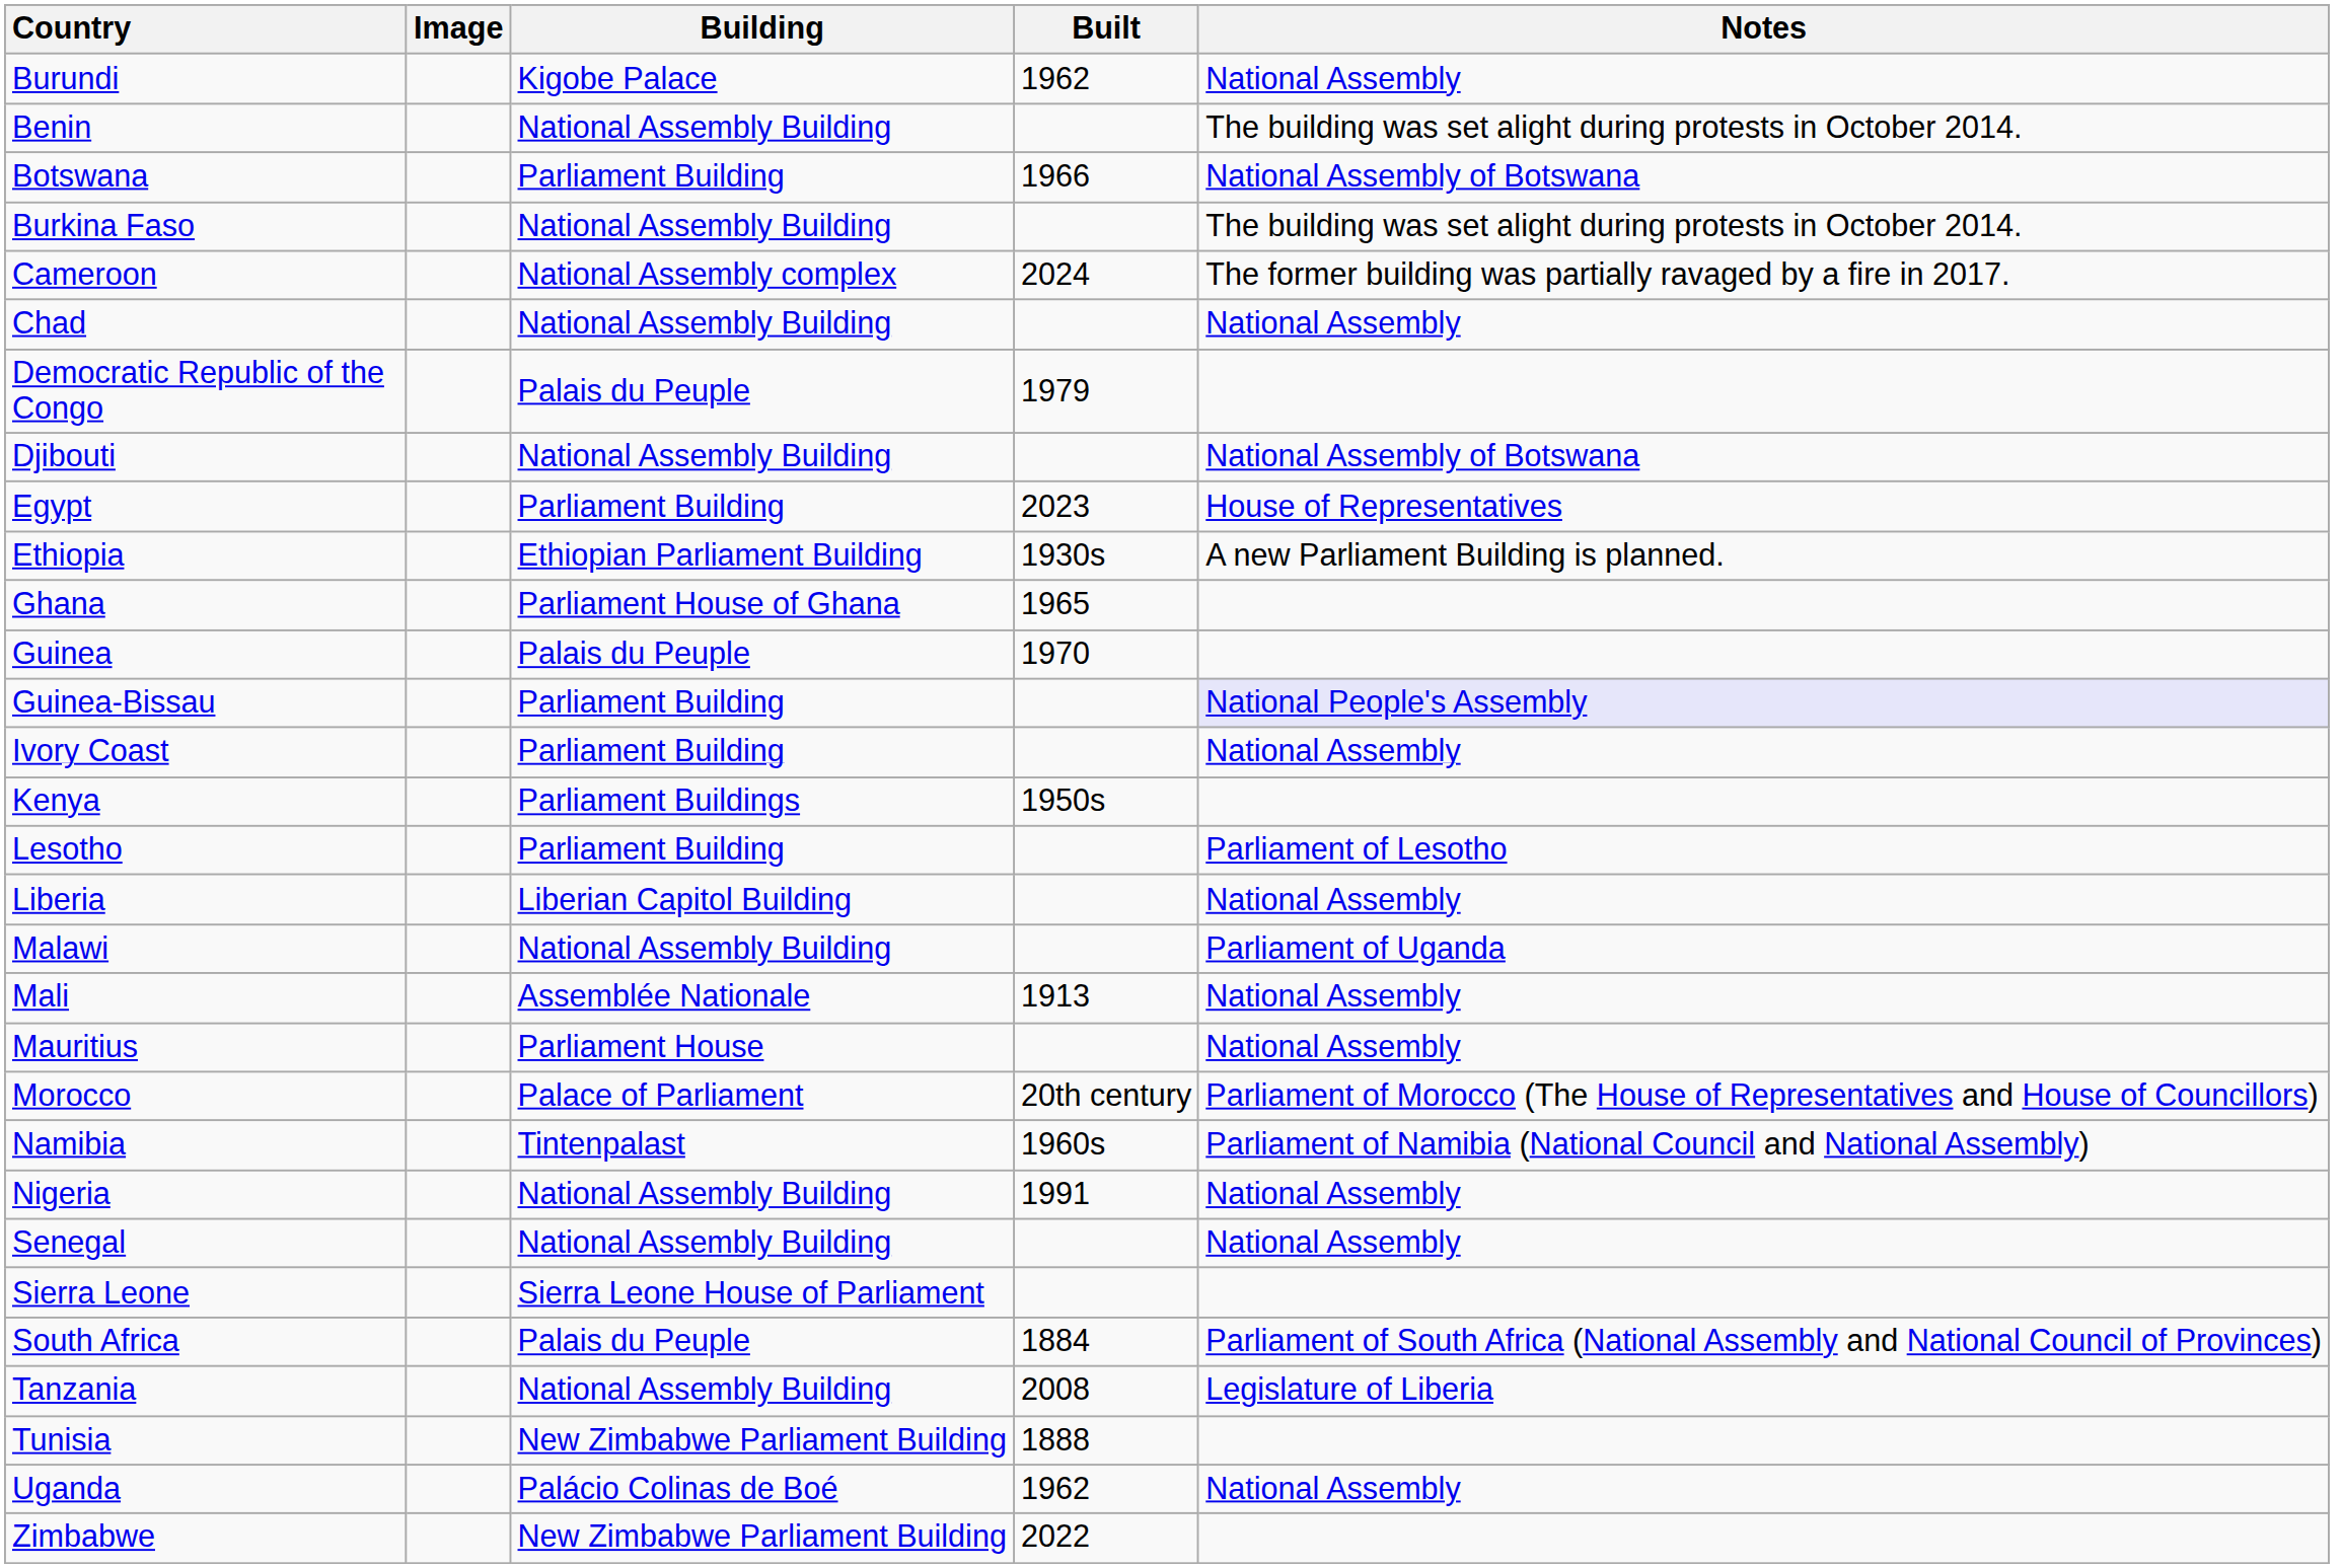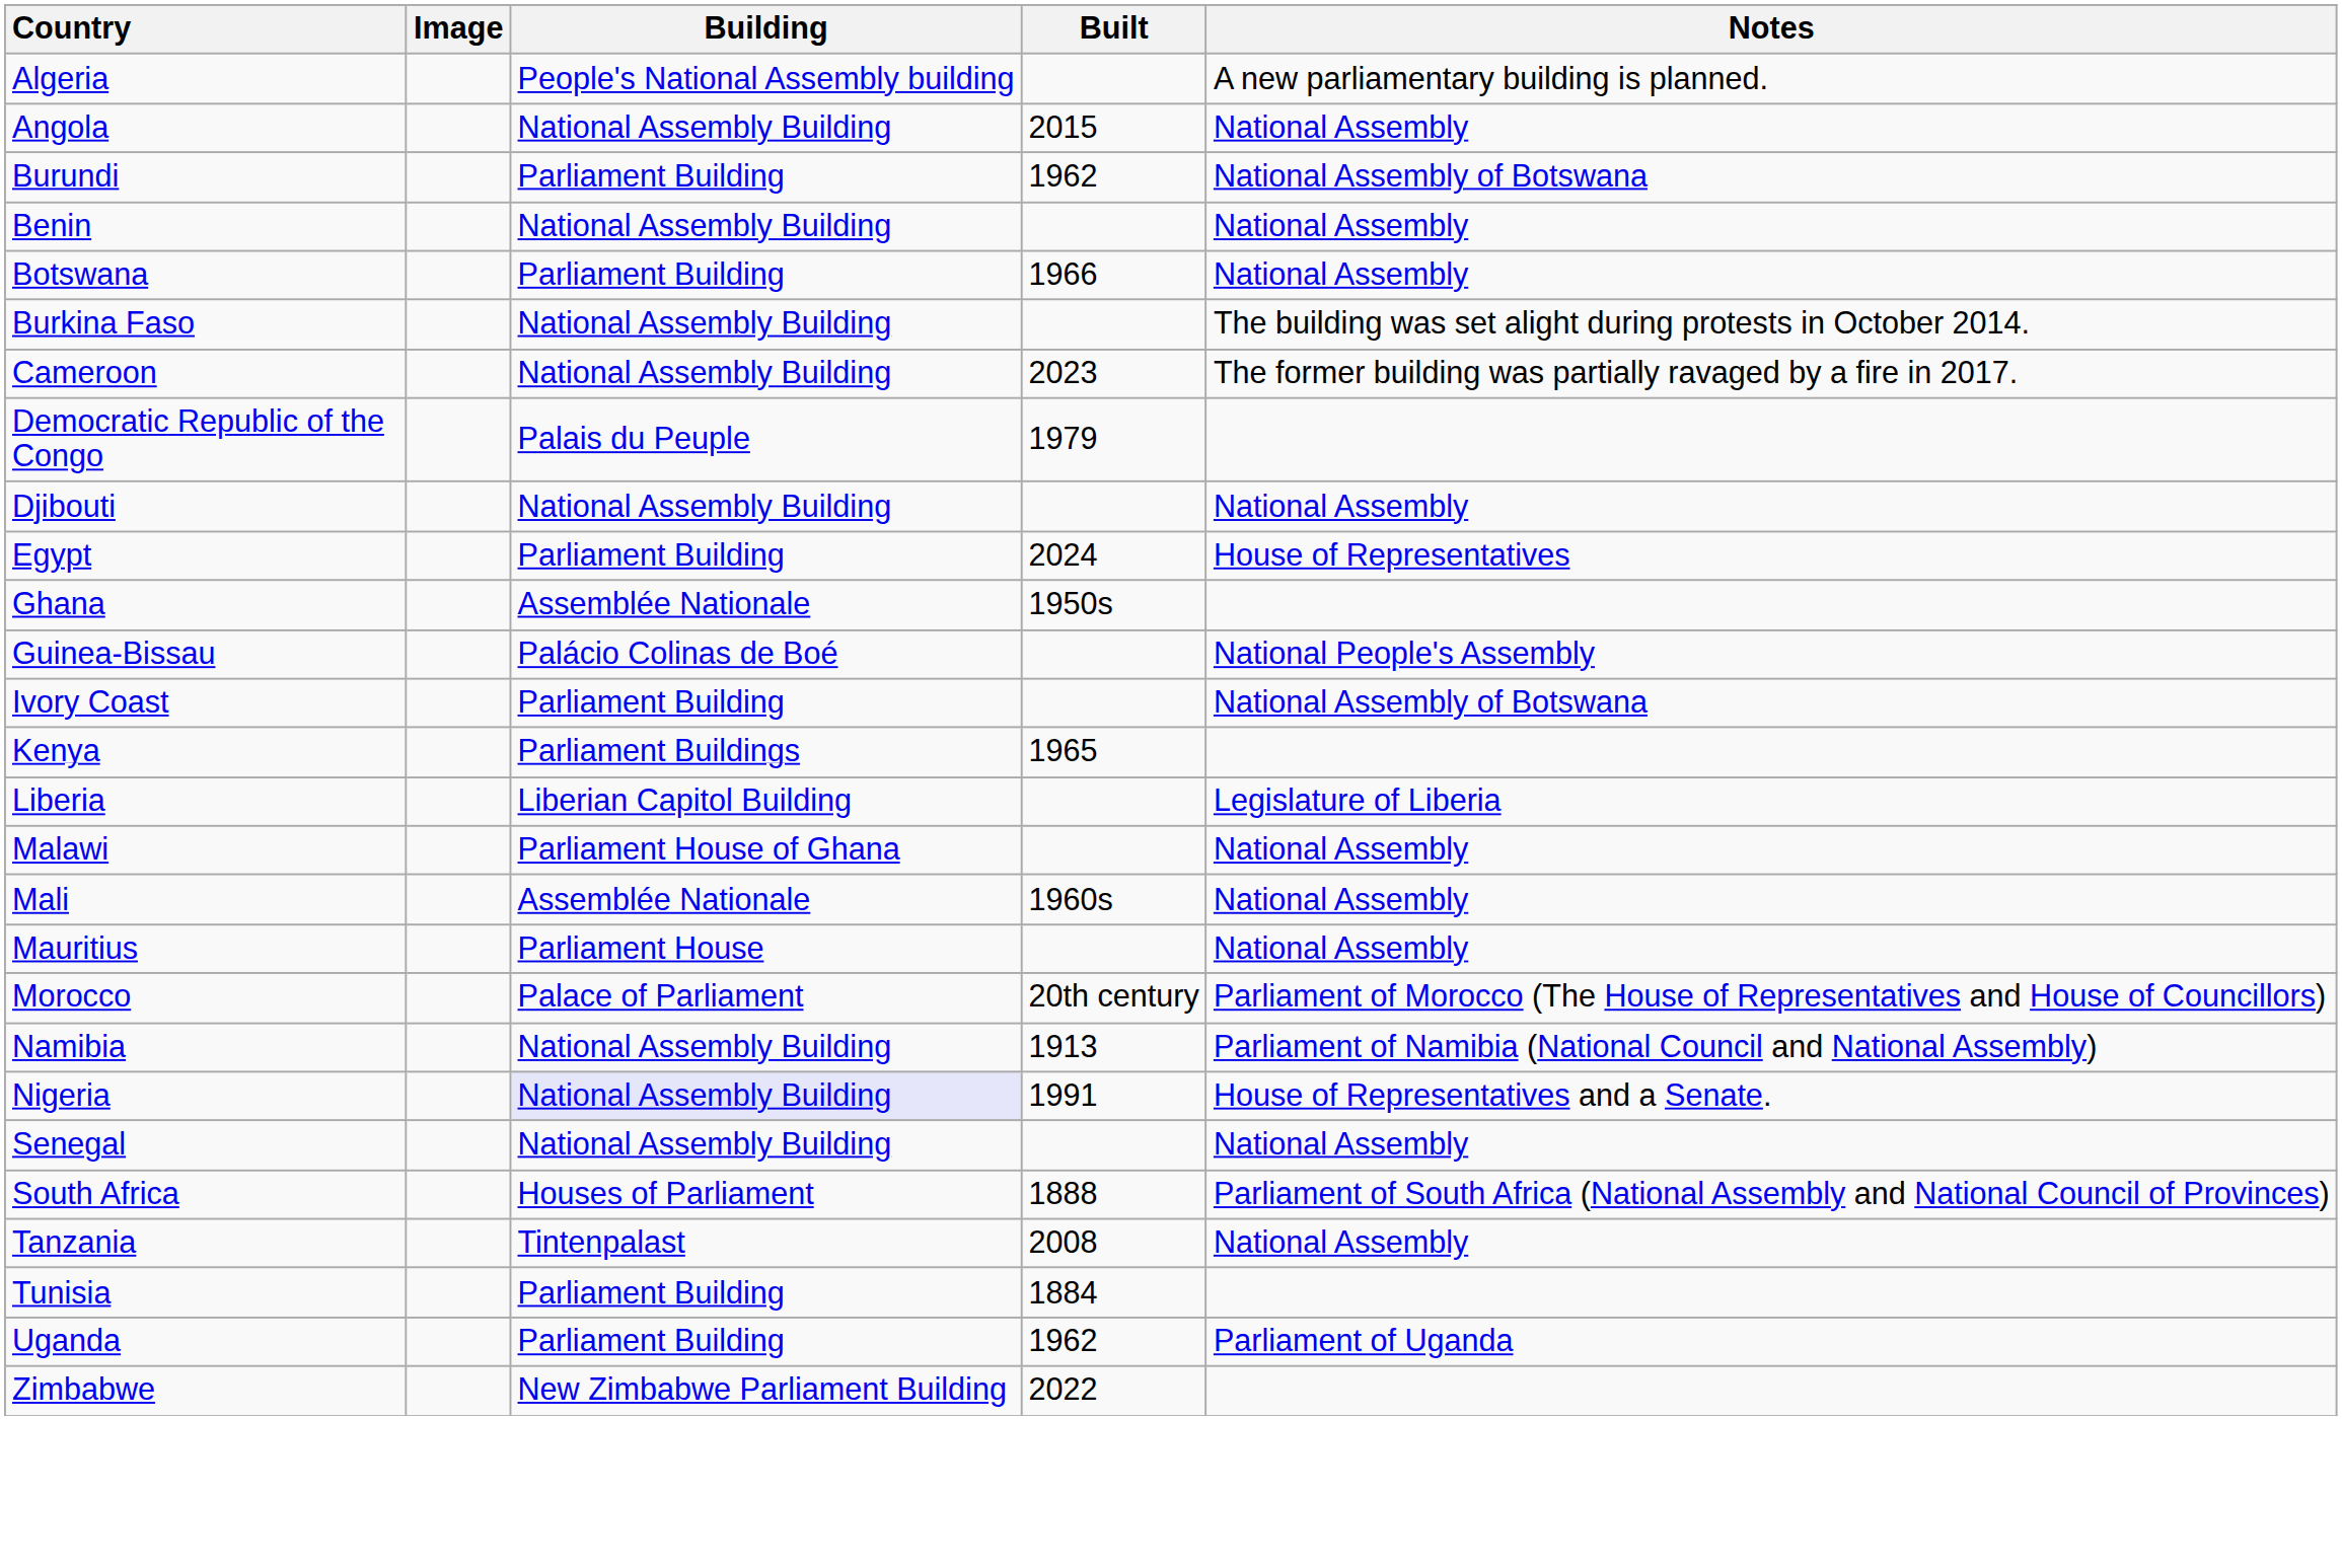+ row: Algeria | People's National Assembly building | A new parliamentary building is planned.
+ row: Angola | National Assembly Building | 2015 | National Assembly
Burundi | Building: Kigobe Palace -> Parliament Building
Burundi | Notes: National Assembly -> National Assembly of Botswana
Benin | Notes: The building was set alight during protests in October 2014. -> National Assembly
Botswana | Notes: National Assembly of Botswana -> National Assembly
Cameroon | Building: National Assembly complex -> National Assembly Building
Cameroon | Built: 2024 -> 2023
- row: Chad | National Assembly Building | National Assembly
Djibouti | Notes: National Assembly of Botswana -> National Assembly
Egypt | Built: 2023 -> 2024
- row: Ethiopia | Ethiopian Parliament Building | 1930s | A new Parliament Building is planned.
Ghana | Building: Parliament House of Ghana -> Assemblée Nationale
Ghana | Built: 1965 -> 1950s
- row: Guinea | Palais du Peuple | 1970
Guinea-Bissau | Building: Parliament Building -> Palácio Colinas de Boé
Guinea-Bissau | Notes: lavender background -> no background
Ivory Coast | Notes: National Assembly -> National Assembly of Botswana
Kenya | Built: 1950s -> 1965
- row: Lesotho | Parliament Building | Parliament of Lesotho
Liberia | Notes: National Assembly -> Legislature of Liberia
Malawi | Building: National Assembly Building -> Parliament House of Ghana
Malawi | Notes: Parliament of Uganda -> National Assembly
Mali | Built: 1913 -> 1960s
Namibia | Building: Tintenpalast -> National Assembly Building
Namibia | Built: 1960s -> 1913
Nigeria | Building: no background -> lavender background
Nigeria | Notes: National Assembly -> House of Representatives and a Senate.
- row: Sierra Leone | Sierra Leone House of Parliament
South Africa | Building: Palais du Peuple -> Houses of Parliament
South Africa | Built: 1884 -> 1888
Tanzania | Building: National Assembly Building -> Tintenpalast
Tanzania | Notes: Legislature of Liberia -> National Assembly
Tunisia | Building: New Zimbabwe Parliament Building -> Parliament Building
Tunisia | Built: 1888 -> 1884
Uganda | Building: Palácio Colinas de Boé -> Parliament Building
Uganda | Notes: National Assembly -> Parliament of Uganda
